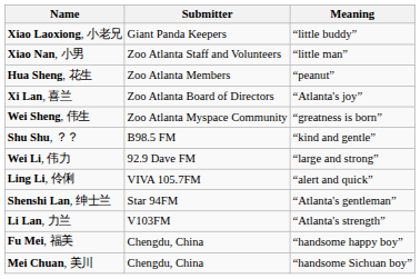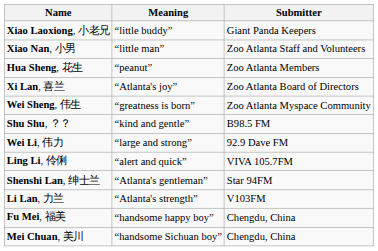columns swapped: Meaning <-> Submitter
